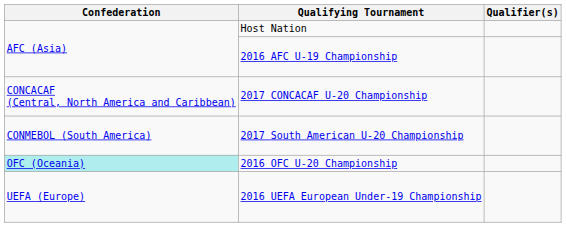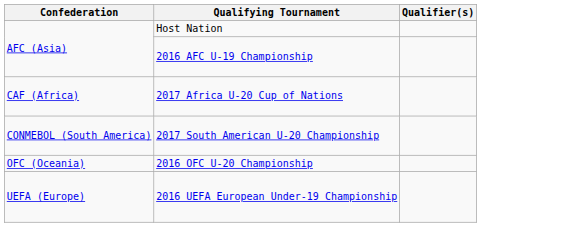+ row: CAF (Africa) | 2017 Africa U-20 Cup of Nations
- row: CONCACAF (Central, North America and Caribbean) | 2017 CONCACAF U-20 Championship
2016 OFC U-20 Championship | Confederation: paleturquoise background -> no background
